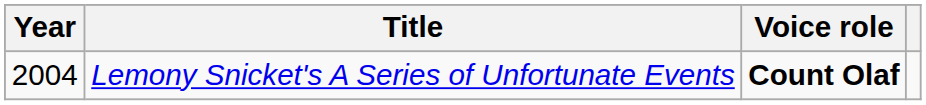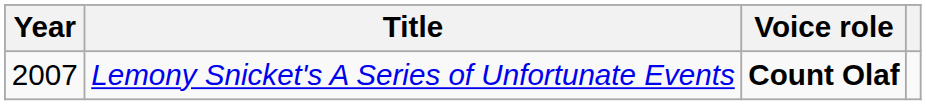Lemony Snicket's A Series of Unfortunate Events | Year: 2004 -> 2007
